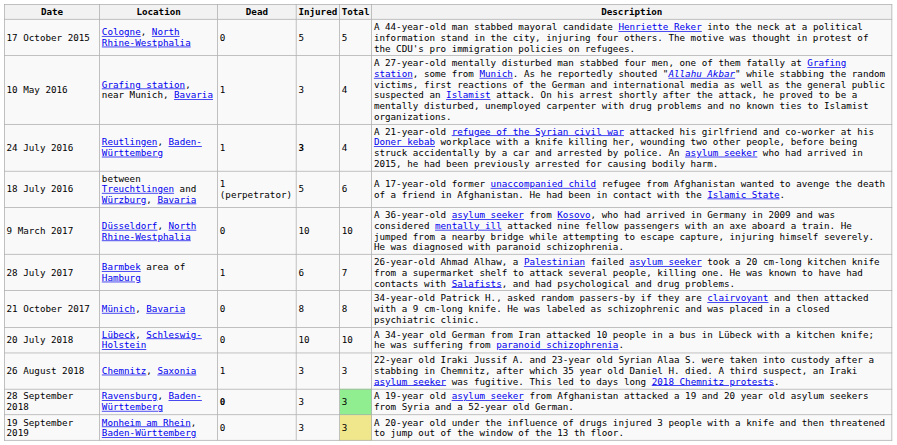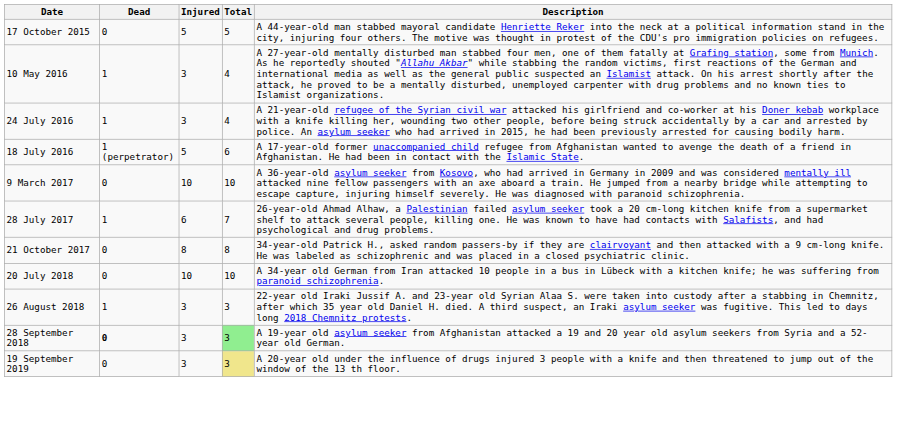- column: Location | Cologne, North Rhine-Westphalia | Grafing station, near Munich, Bavaria | Reutlingen, Baden-Württemberg | between Treuchtlingen and Würzburg, Bavaria | Düsseldorf, North Rhine-Westphalia | Barmbek area of Hamburg | Münich, Bavaria | Lübeck, Schleswig-Holstein | Chemnitz, Saxonia | Ravensburg, Baden-Württemberg | Monheim am Rhein, Baden-Württemberg
24 July 2016 | Injured: bold -> normal
